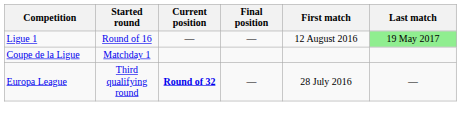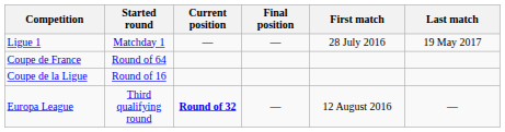Ligue 1 | Started round: Round of 16 -> Matchday 1
Ligue 1 | First match: 12 August 2016 -> 28 July 2016
Ligue 1 | Last match: lightgreen background -> no background
+ row: Coupe de France | Round of 64
Coupe de la Ligue | Started round: Matchday 1 -> Round of 16
Europa League | First match: 28 July 2016 -> 12 August 2016
